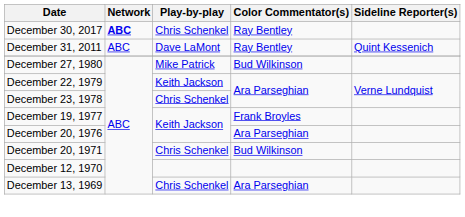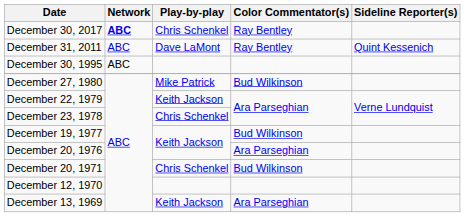+ row: December 30, 1995 | ABC
December 19, 1977 | Color Commentator(s): Frank Broyles -> Bud Wilkinson
December 13, 1969 | Play-by-play: Chris Schenkel -> Keith Jackson
